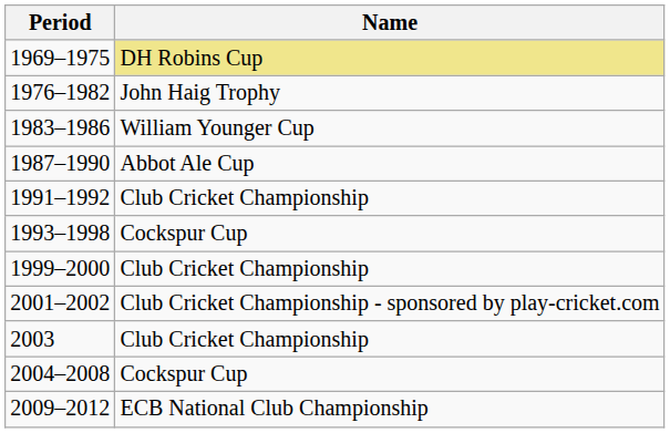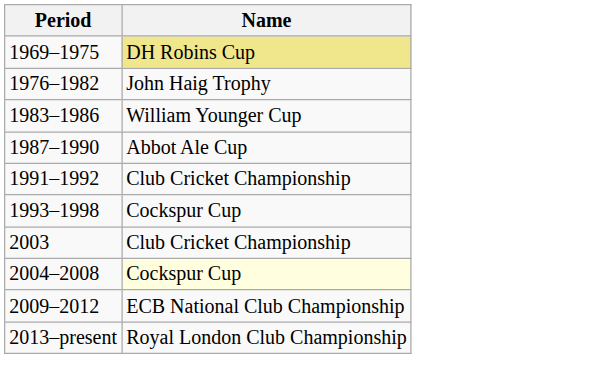- row: 1999–2000 | Club Cricket Championship
- row: 2001–2002 | Club Cricket Championship - sponsored by play-cricket.com
2004–2008 | Name: no background -> lightyellow background
+ row: 2013–present | Royal London Club Championship
